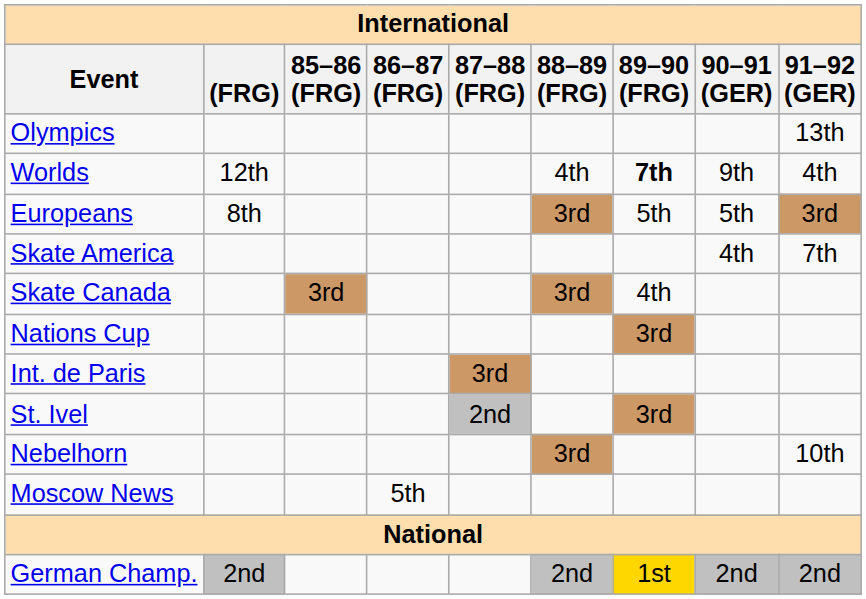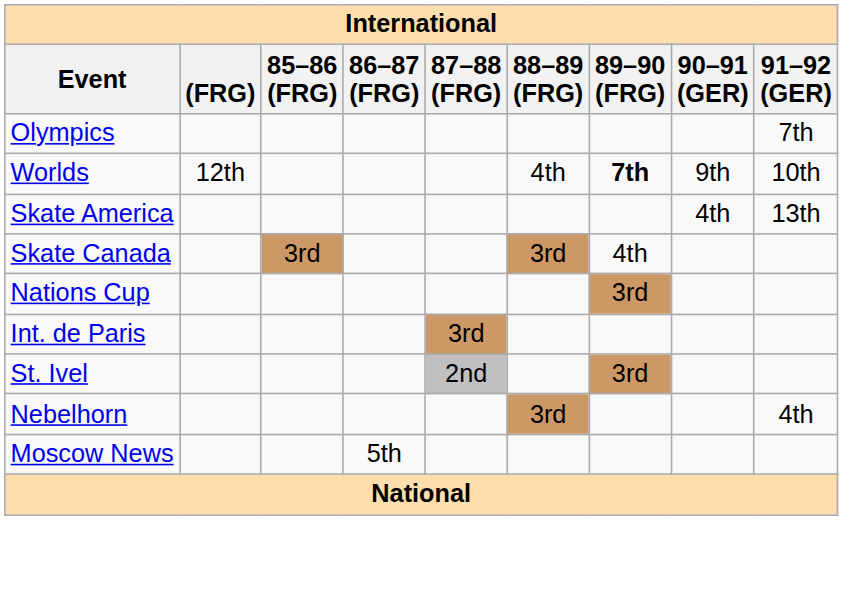Olympics | 91–92 (GER): 13th -> 7th
Worlds | 91–92 (GER): 4th -> 10th
- row: Europeans | 8th | 3rd | 5th | 5th | 3rd
Skate America | 91–92 (GER): 7th -> 13th
Nebelhorn | 91–92 (GER): 10th -> 4th
- row: German Champ. | 2nd | 2nd | 1st | 2nd | 2nd
